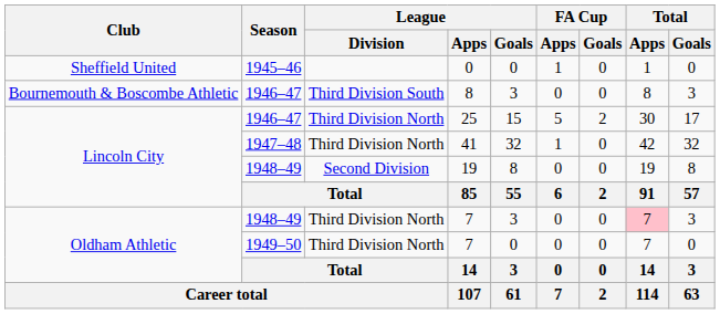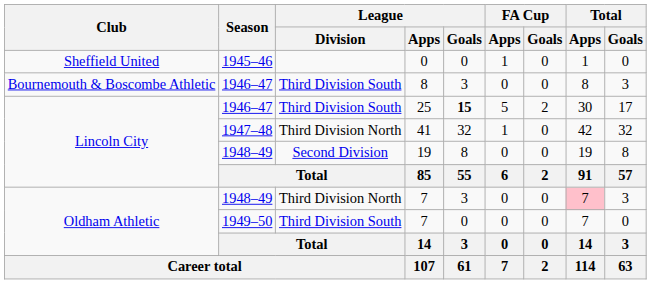25 | League / Division: Third Division North -> Third Division South
25 | League / Goals: normal -> bold
1949–50 / 7 | League / Division: Third Division North -> Third Division South
